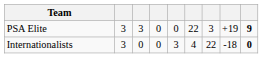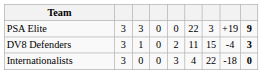+ row: DV8 Defenders | 3 | 1 | 0 | 2 | 11 | 15 | -4 | 3
